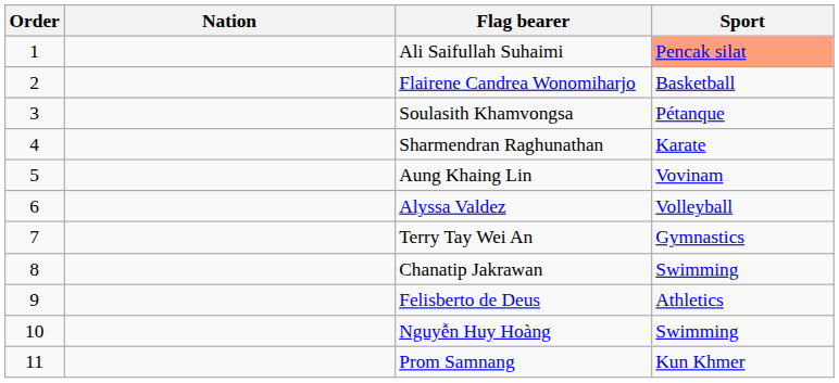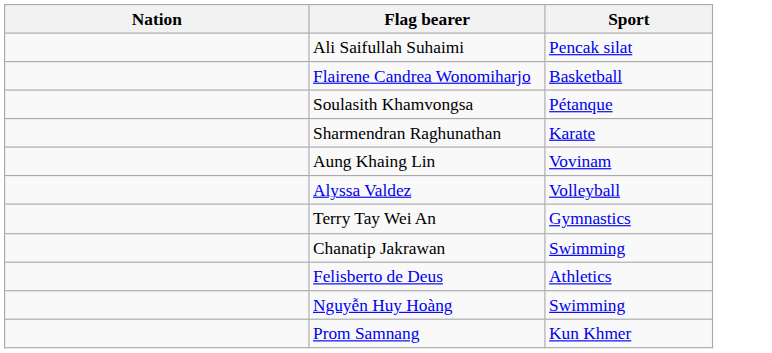- column: Order | 1 | 2 | 3 | 4 | 5 | 6 | 7 | 8 | 9 | 10 | 11
Ali Saifullah Suhaimi | Sport: lightsalmon background -> no background
